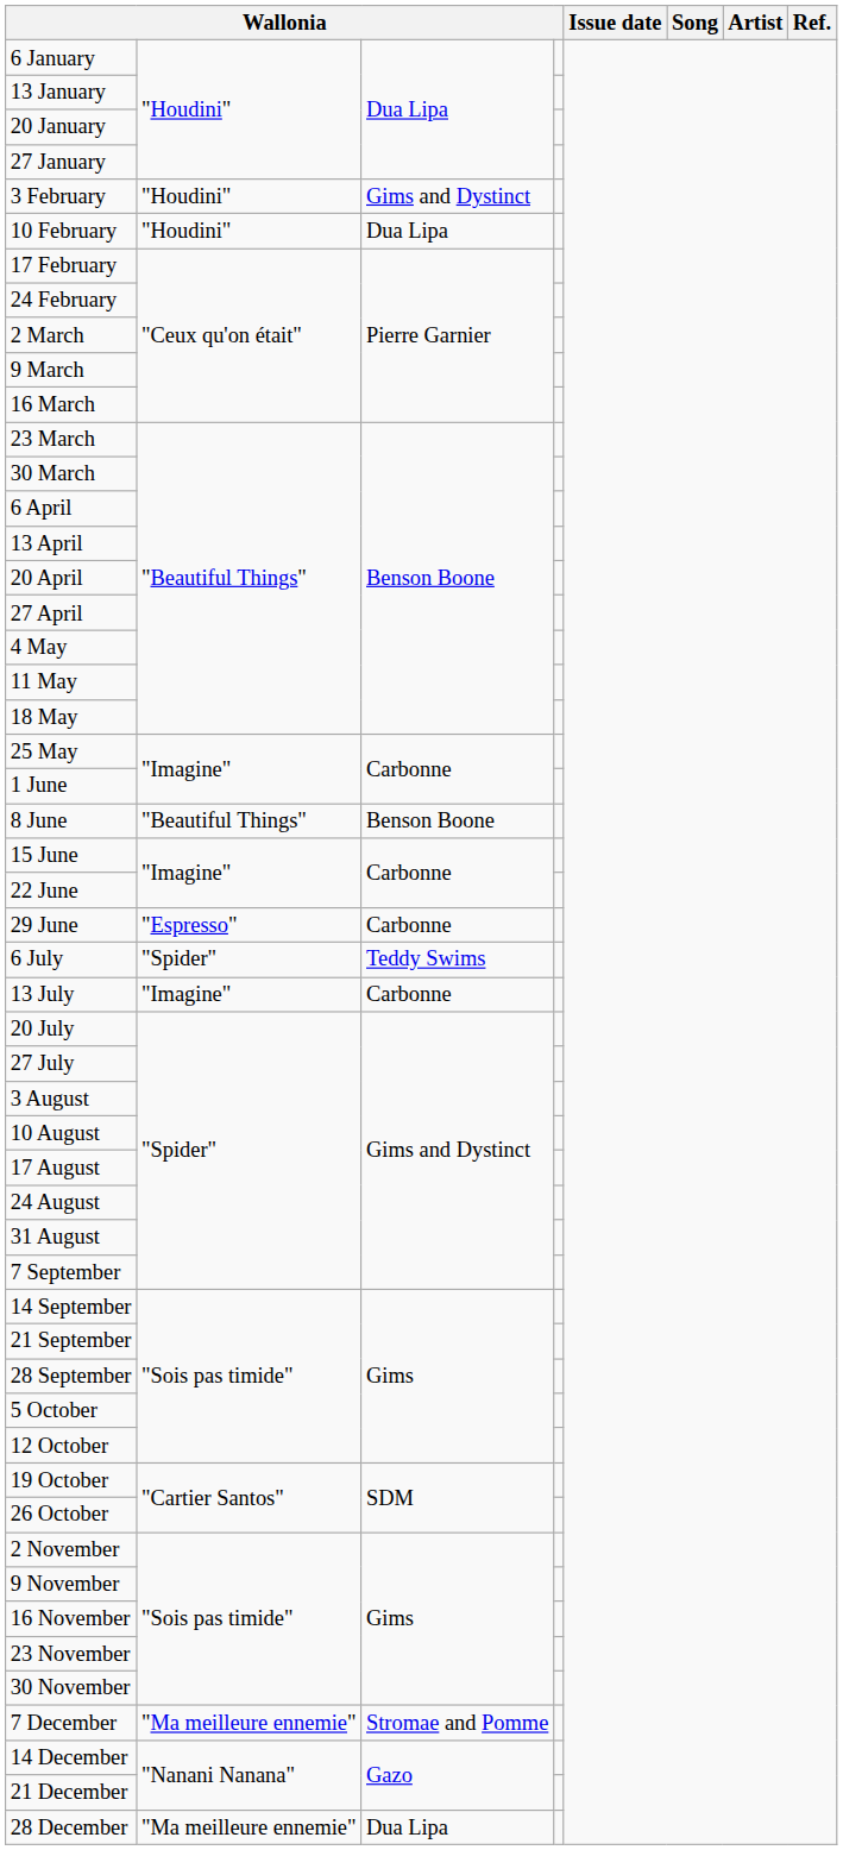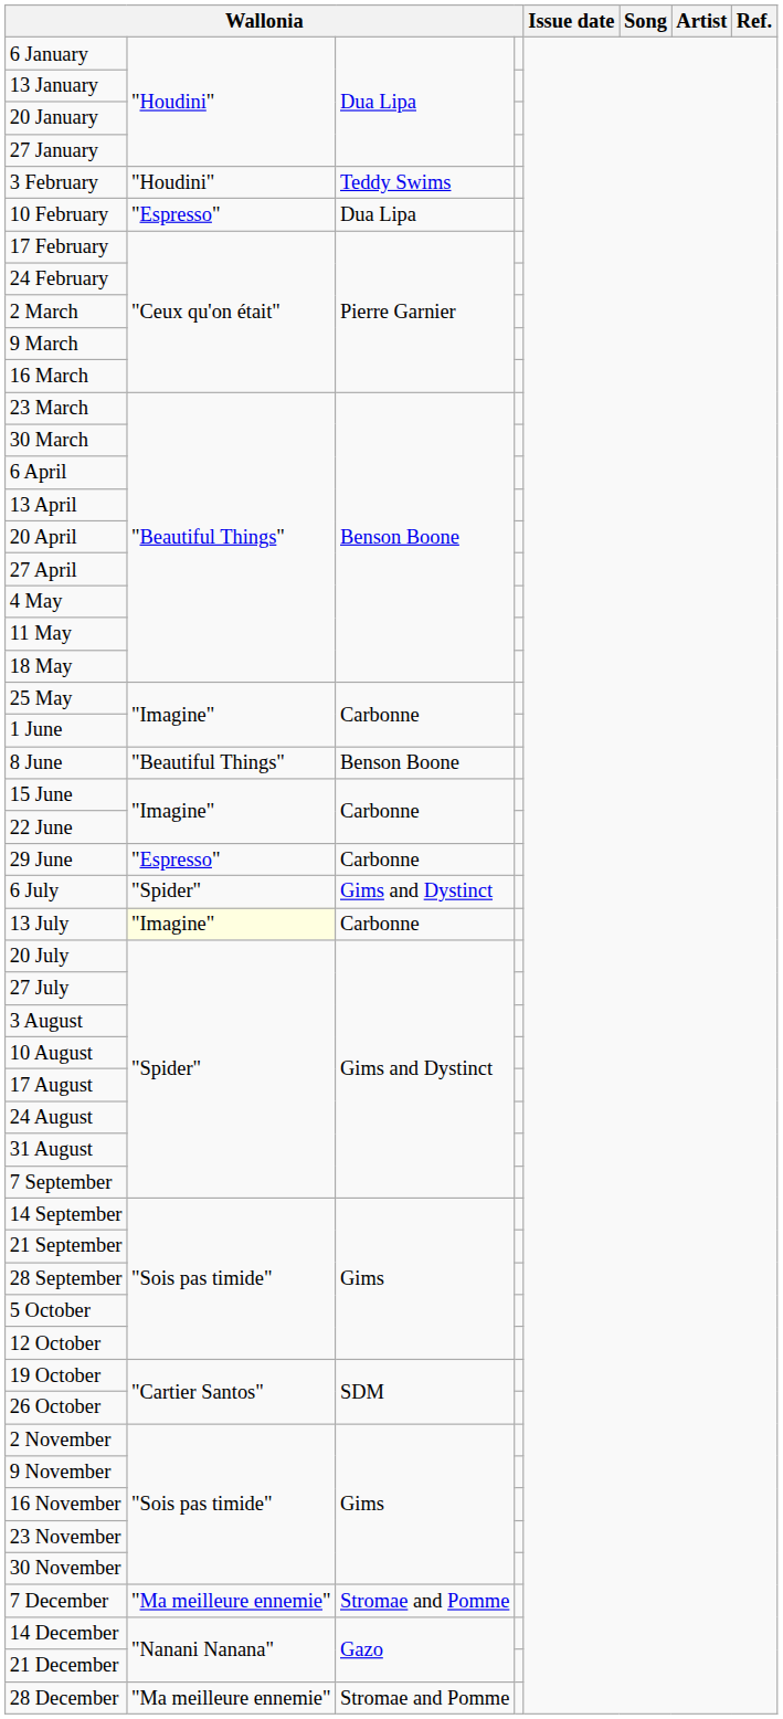3 February | column 3: Gims and Dystinct -> Teddy Swims
10 February | column 2: "Houdini" -> "Espresso"
6 July | column 3: Teddy Swims -> Gims and Dystinct
13 July | column 2: no background -> lightyellow background
28 December | column 3: Dua Lipa -> Stromae and Pomme
